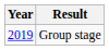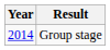Group stage | Year: 2019 -> 2014
